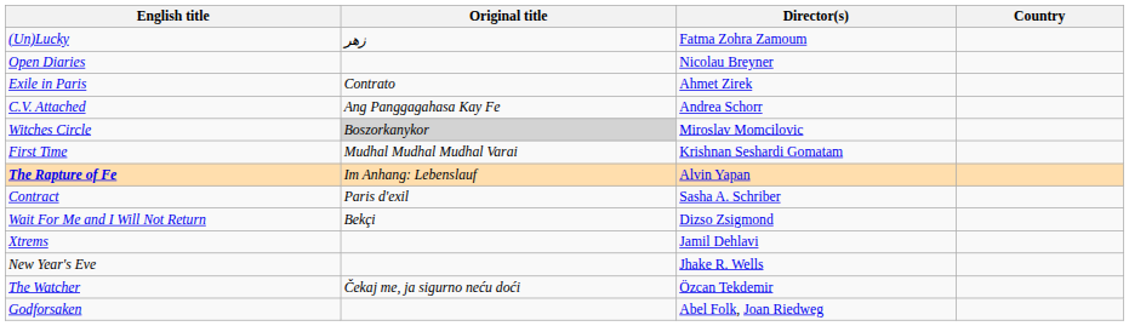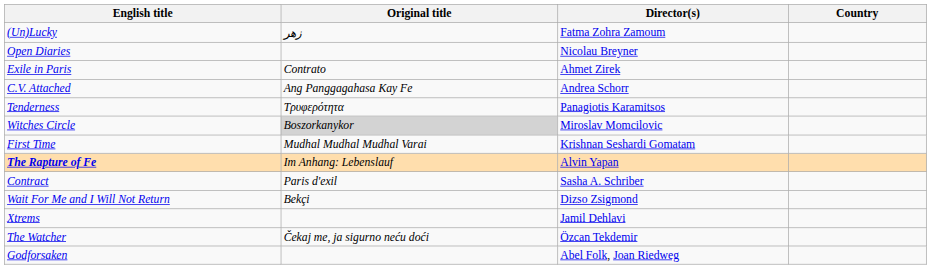+ row: Tenderness | Τρυφερότητα | Panagiotis Karamitsos
- row: New Year's Eve | Jhake R. Wells
